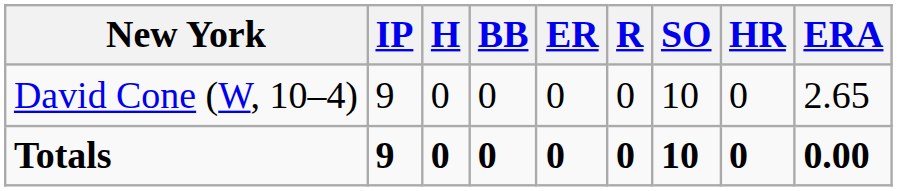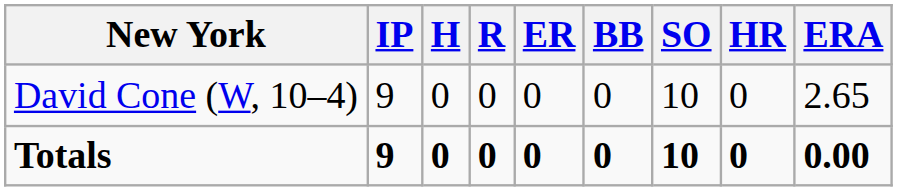columns swapped: R <-> BB
